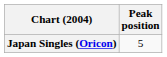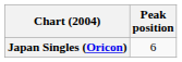Japan Singles (Oricon) | Peak position: 5 -> 6
